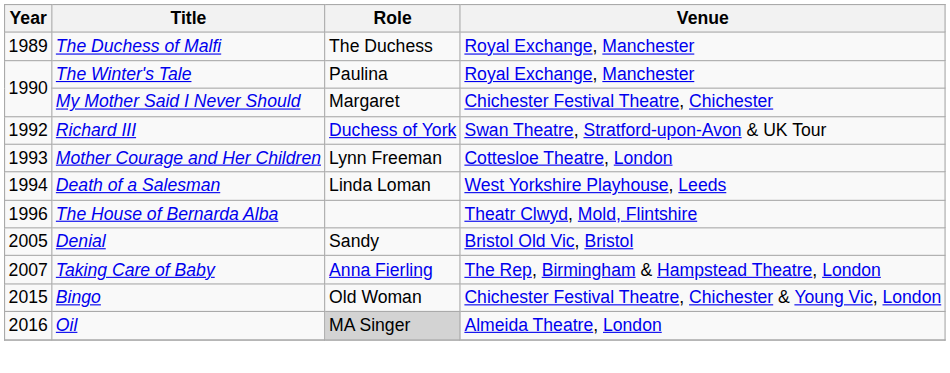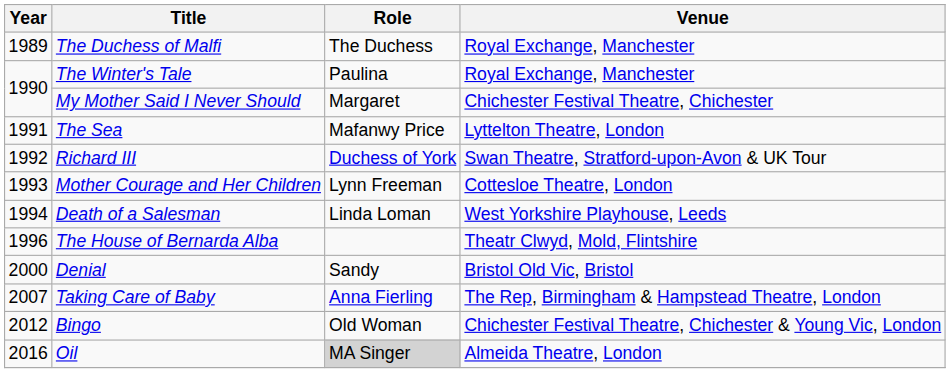+ row: 1991 | The Sea | Mafanwy Price | Lyttelton Theatre, London
Denial | Year: 2005 -> 2000
Bingo | Year: 2015 -> 2012
